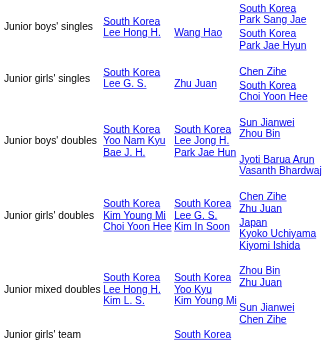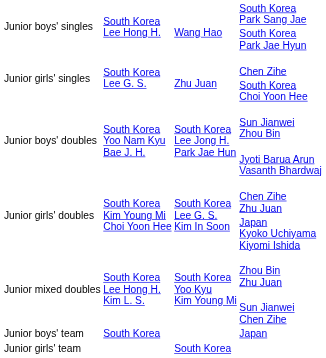+ row: Junior boys' team | South Korea | Japan
